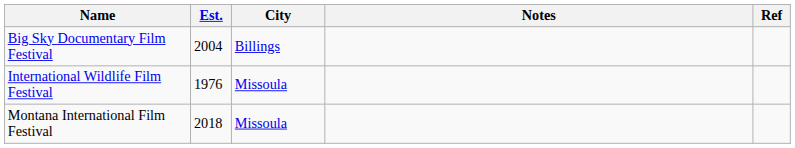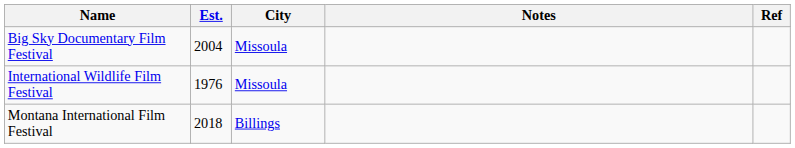Big Sky Documentary Film Festival | City: Billings -> Missoula
Montana International Film Festival | City: Missoula -> Billings
